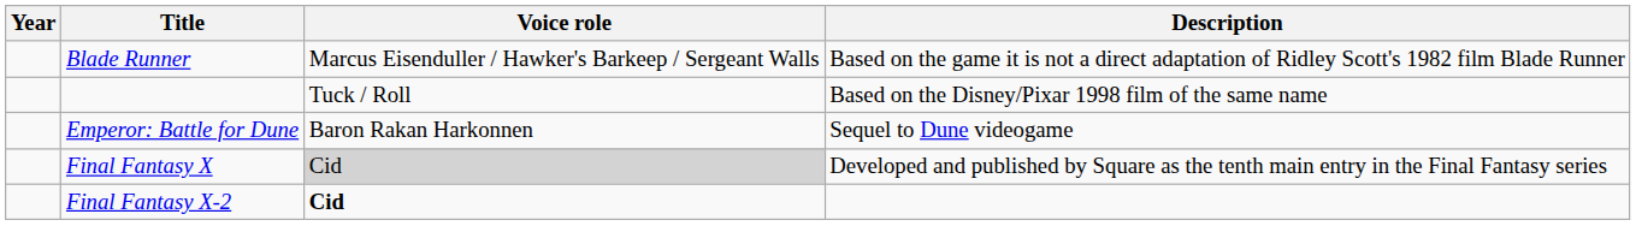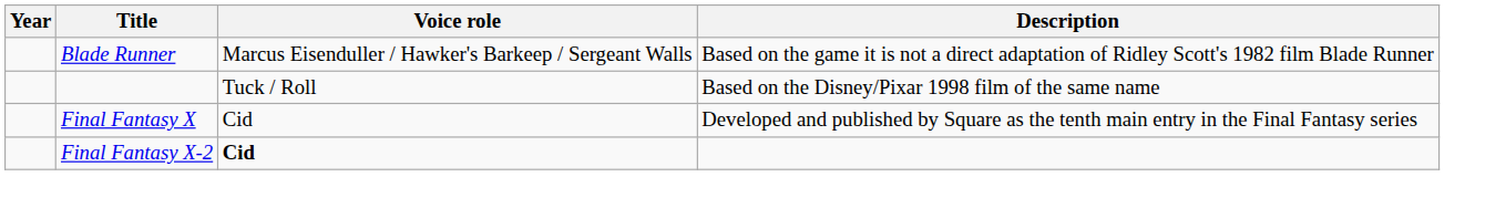- row: Emperor: Battle for Dune | Baron Rakan Harkonnen | Sequel to Dune videogame
Final Fantasy X | Voice role: lightgrey background -> no background
